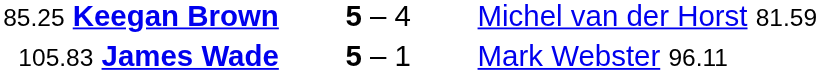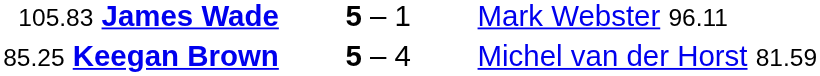rows swapped: 85.25 Keegan Brown <-> 105.83 James Wade
